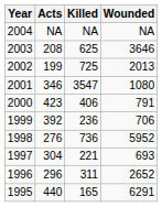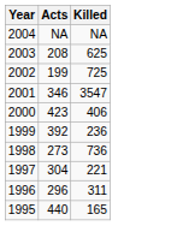- column: Wounded | NA | 3646 | 2013 | 1080 | 791 | 706 | 5952 | 693 | 2652 | 6291
1998 | Acts: 276 -> 273
